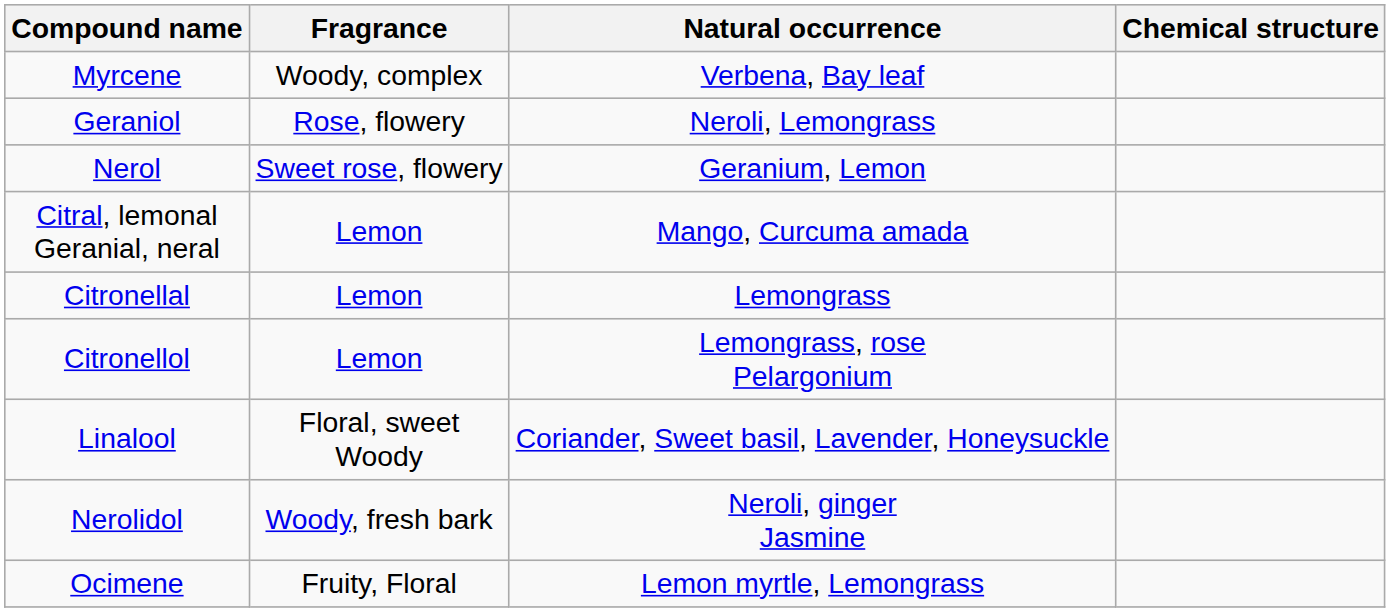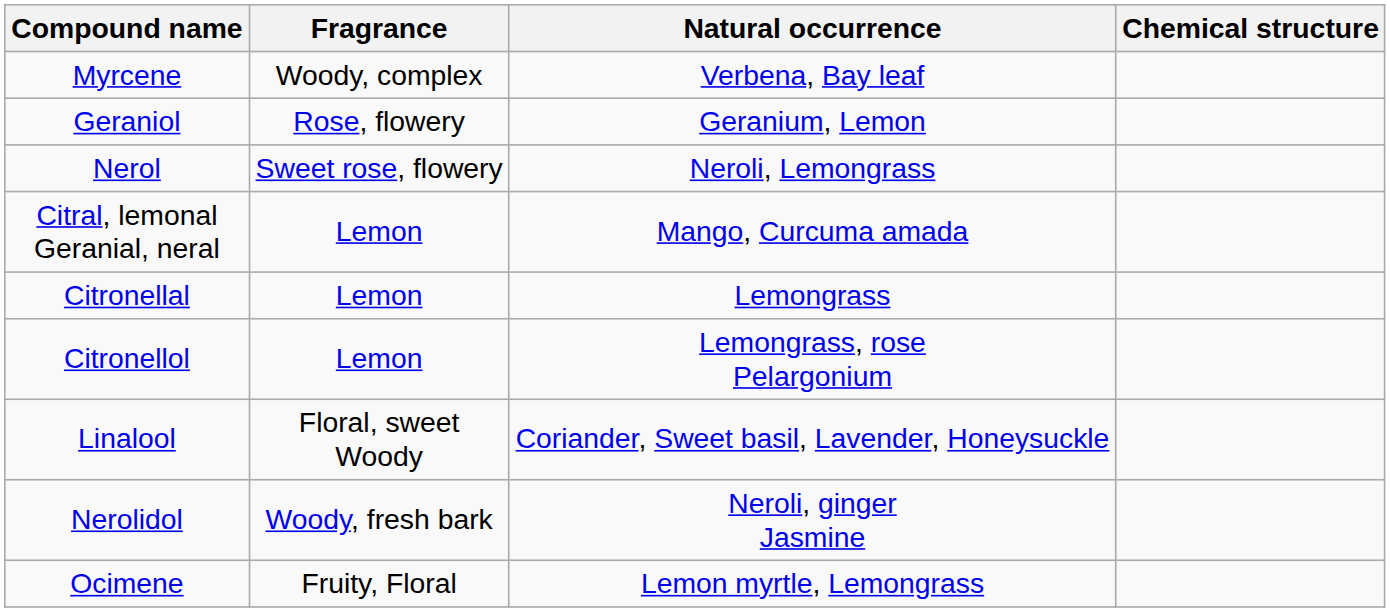Geraniol | Natural occurrence: Neroli, Lemongrass -> Geranium, Lemon
Nerol | Natural occurrence: Geranium, Lemon -> Neroli, Lemongrass
